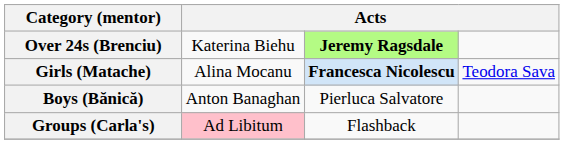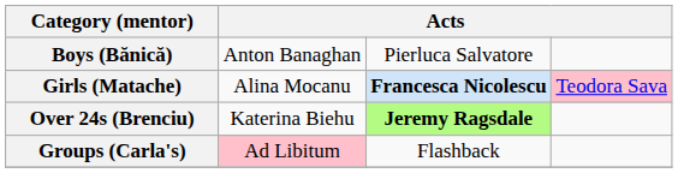rows swapped: Boys (Bănică) <-> Over 24s (Brenciu)
Girls (Matache) | column 4: no background -> pink background
